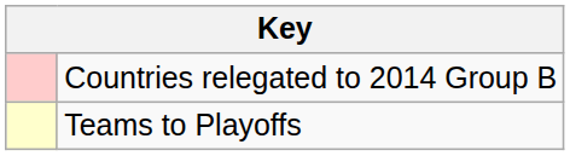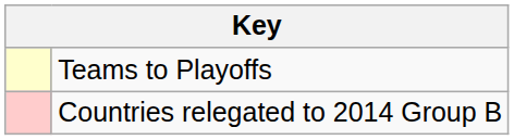rows swapped: Teams to Playoffs <-> Countries relegated to 2014 Group B
